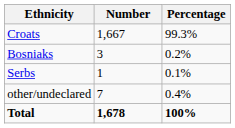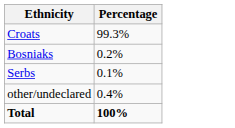- column: Number | 1,667 | 3 | 1 | 7 | 1,678
